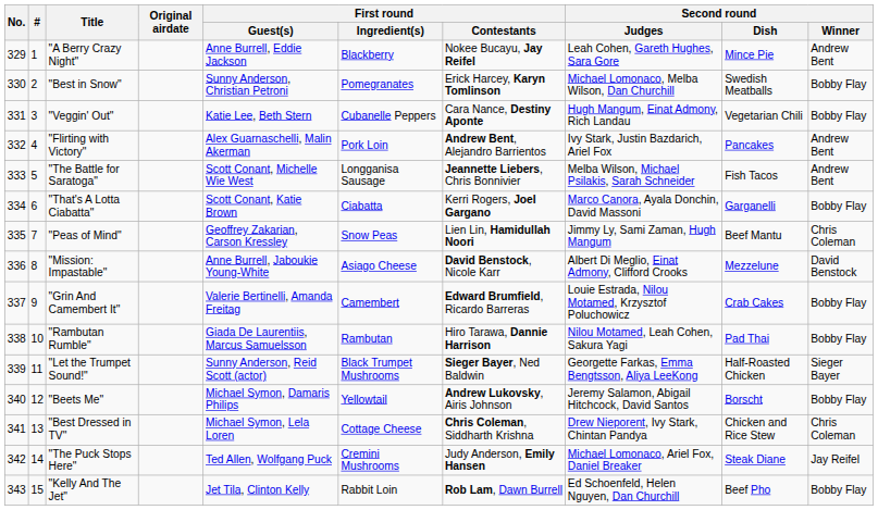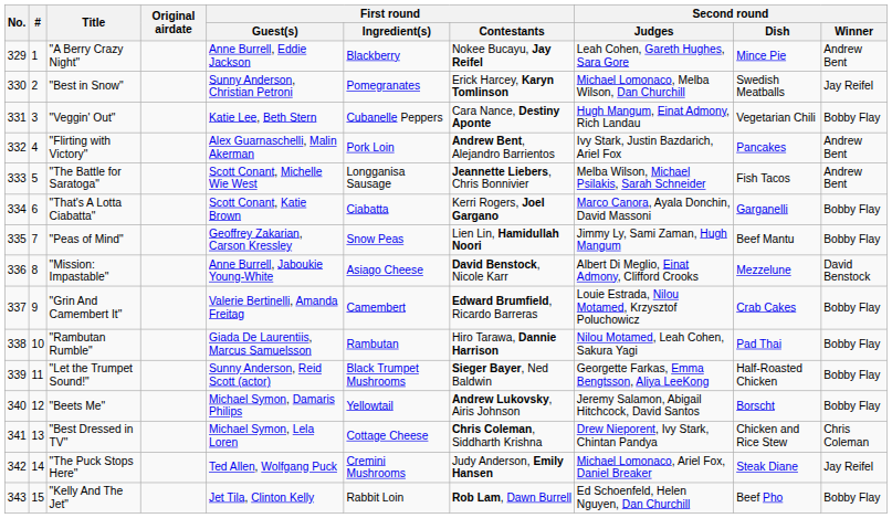"Best in Snow" | Second round / Winner: Bobby Flay -> Jay Reifel
"Peas of Mind" | Second round / Winner: Chris Coleman -> Bobby Flay
"Let the Trumpet Sound!" | Second round / Winner: Sieger Bayer -> Bobby Flay
